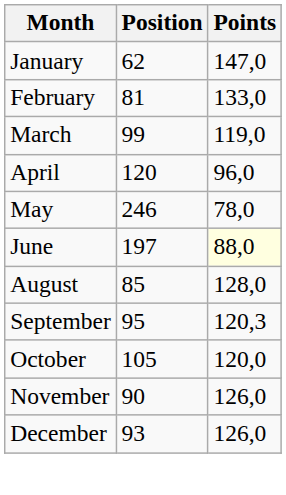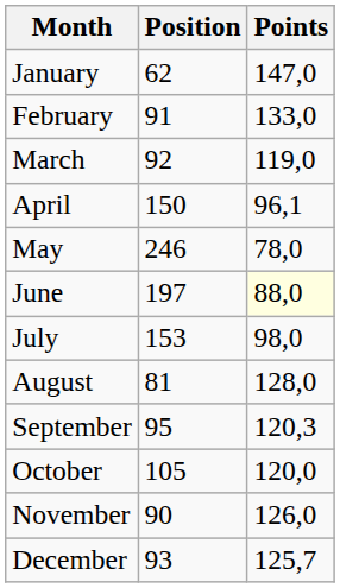February | Position: 81 -> 91
March | Position: 99 -> 92
April | Position: 120 -> 150
April | Points: 96,0 -> 96,1
+ row: July | 153 | 98,0
August | Position: 85 -> 81
December | Points: 126,0 -> 125,7
